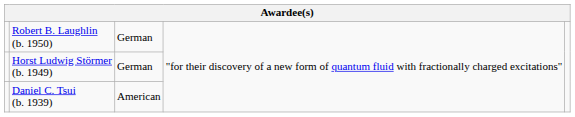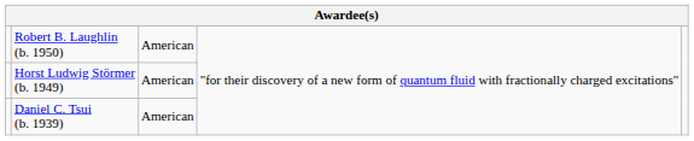Robert B. Laughlin (b. 1950) | column 3: German -> American
Horst Ludwig Störmer (b. 1949) | column 3: German -> American
